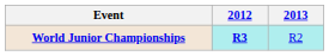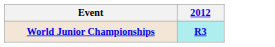- column: 2013 | R2
